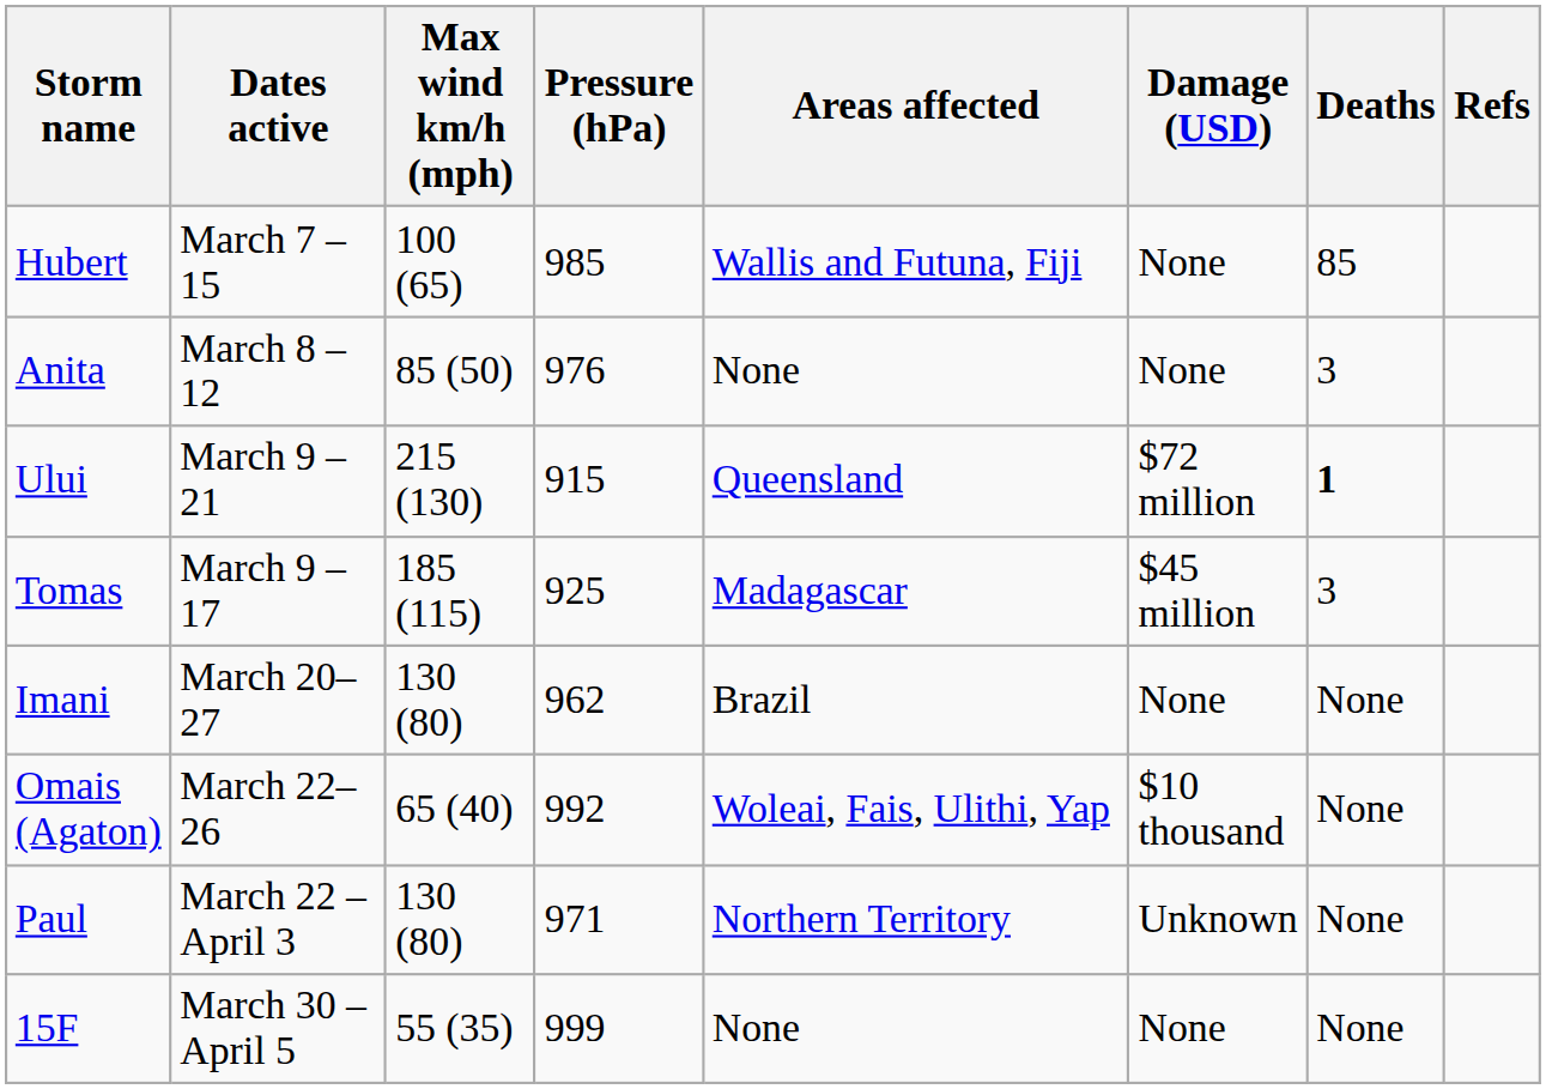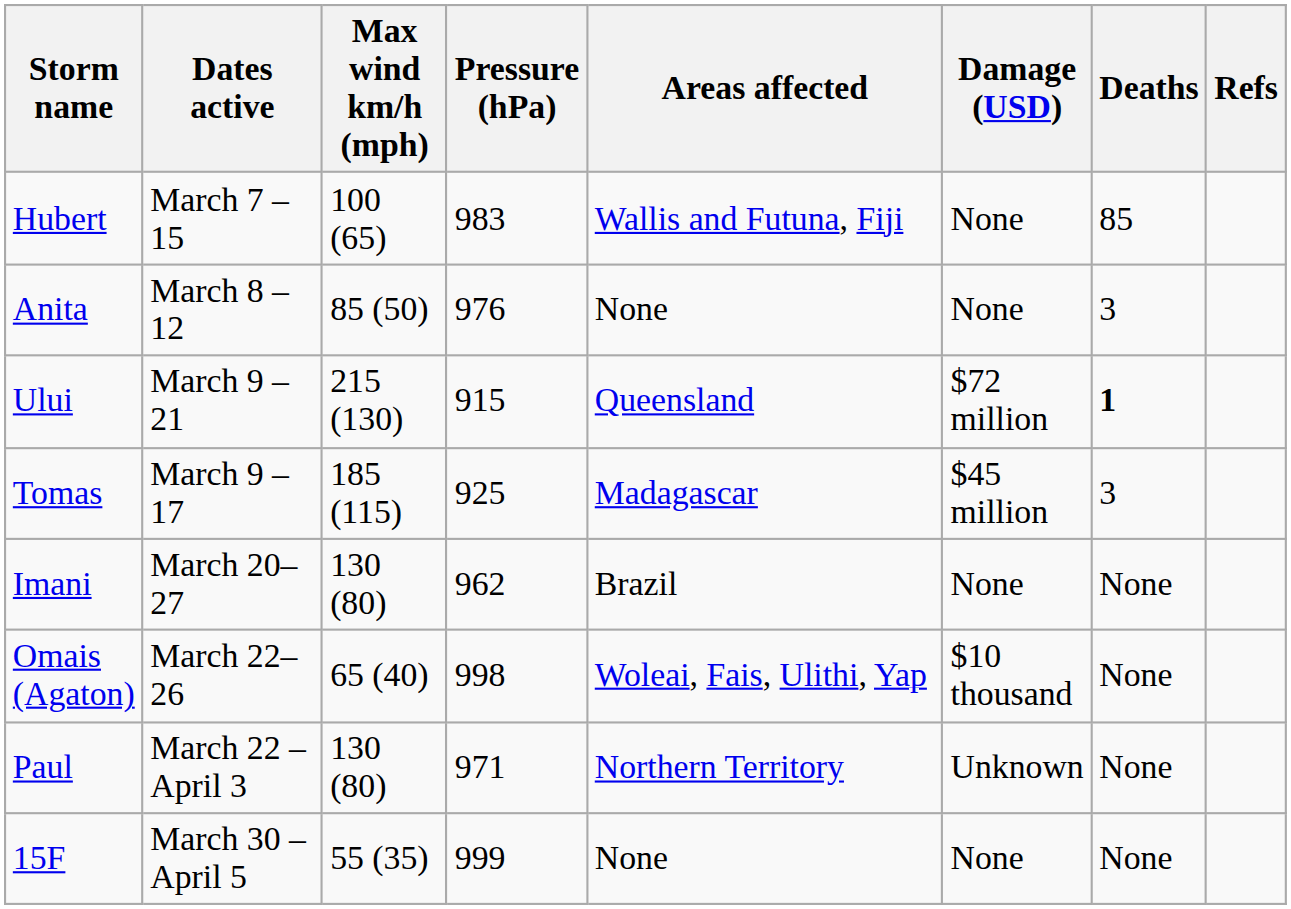Hubert | Pressure (hPa): 985 -> 983
Omais (Agaton) | Pressure (hPa): 992 -> 998
